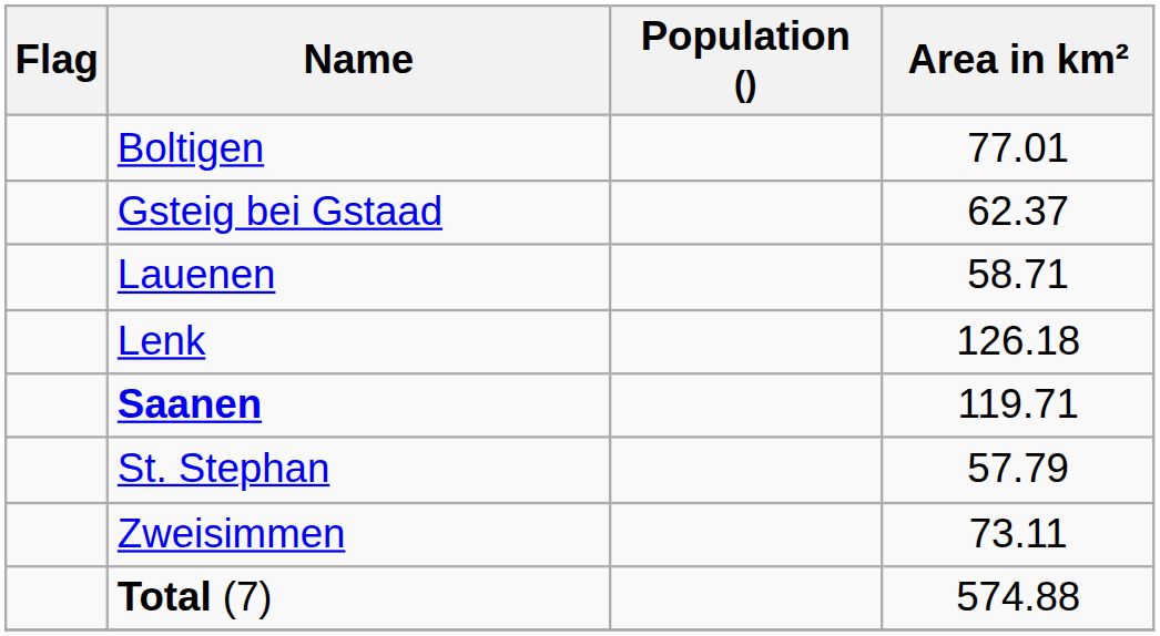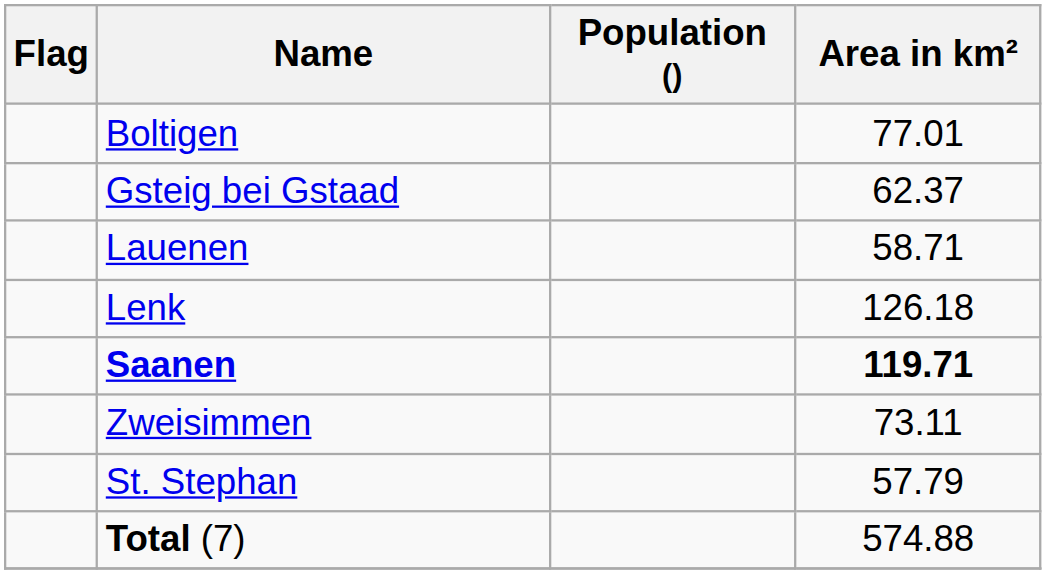Saanen | Area in km²: normal -> bold
rows swapped: St. Stephan <-> Zweisimmen
